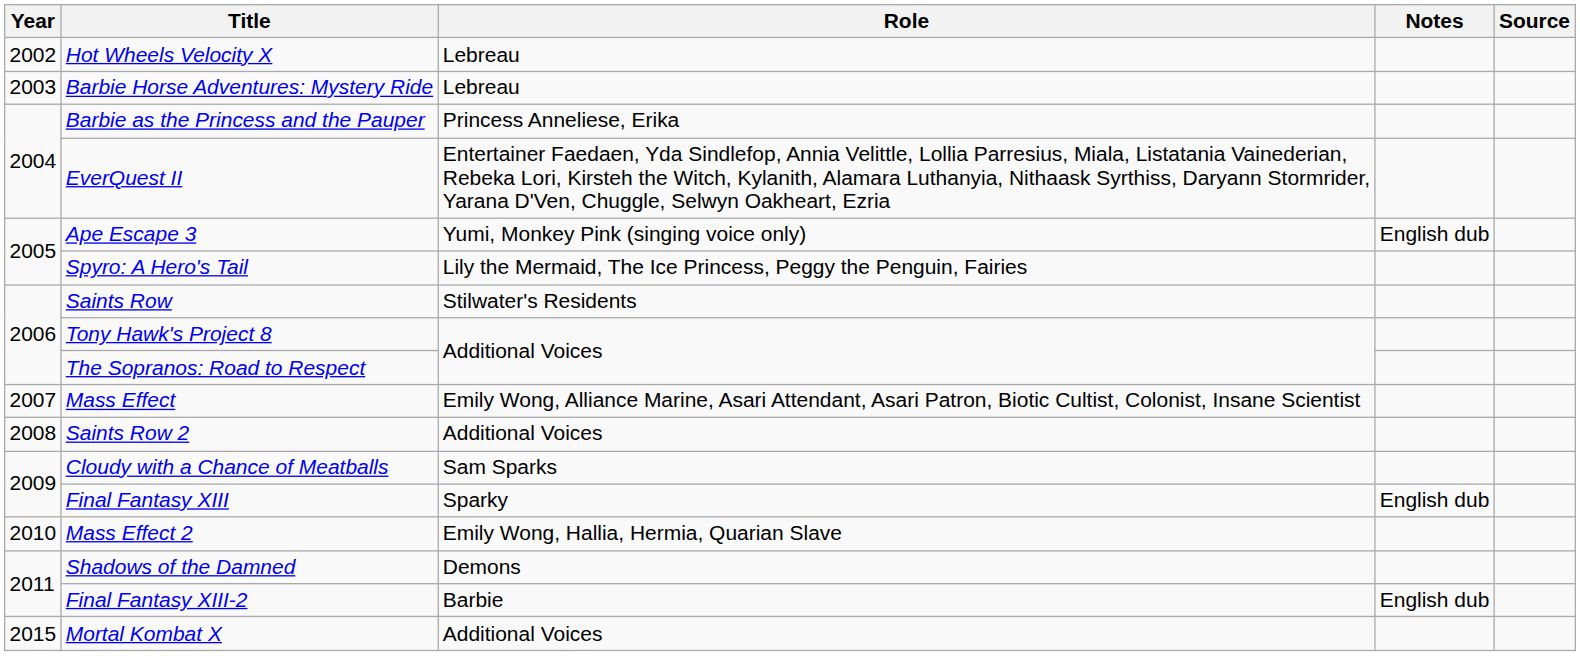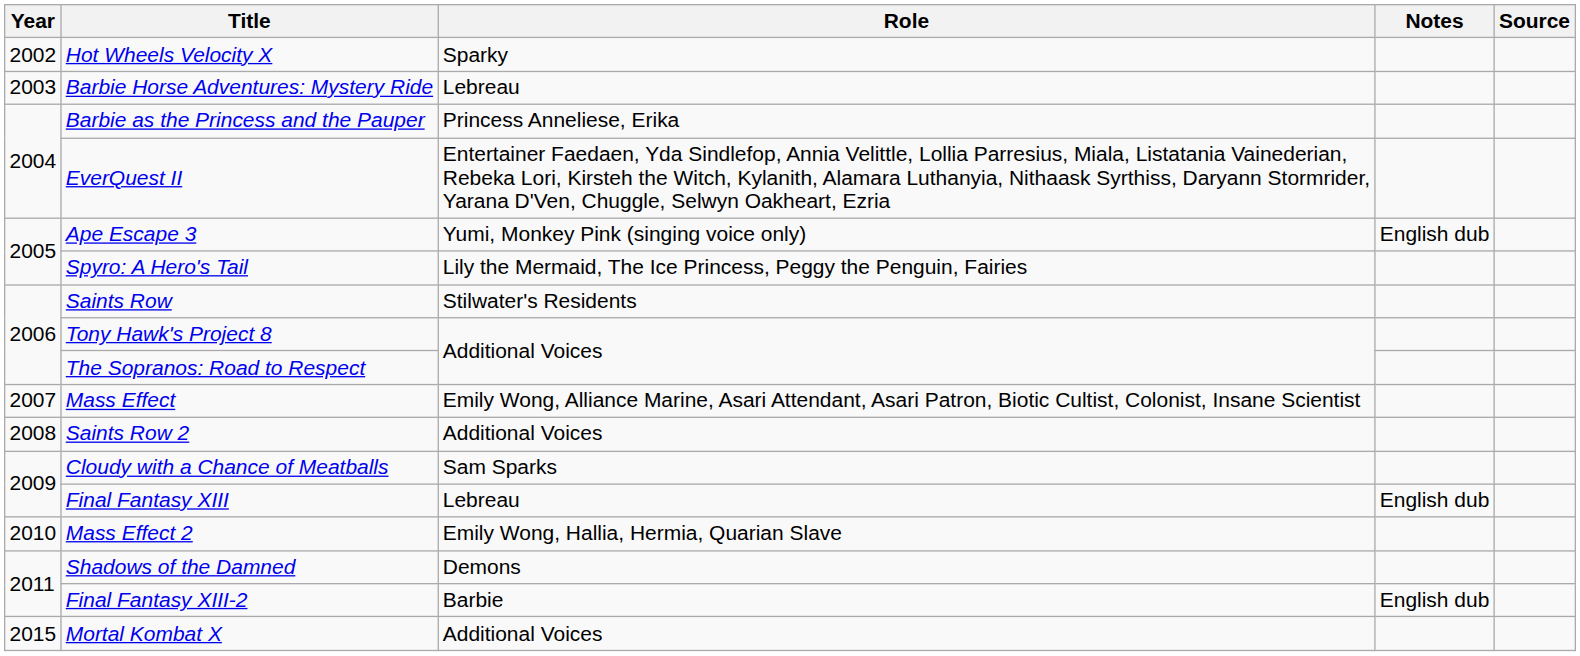Hot Wheels Velocity X | Role: Lebreau -> Sparky
Final Fantasy XIII | Role: Sparky -> Lebreau
